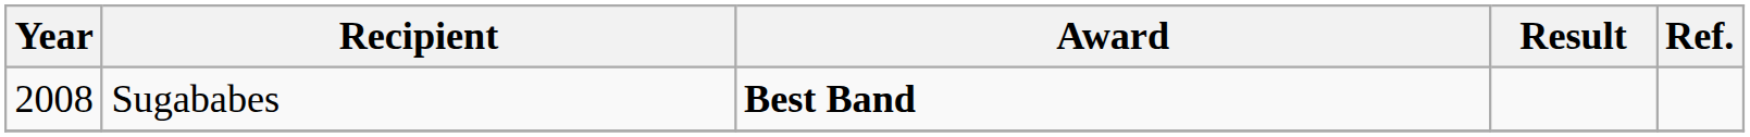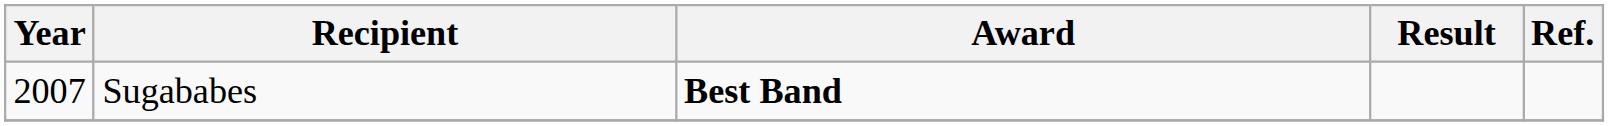Sugababes | Year: 2008 -> 2007
